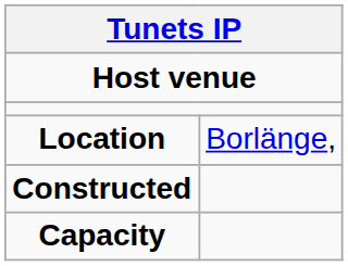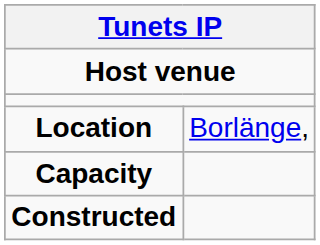rows swapped: Constructed <-> Capacity
